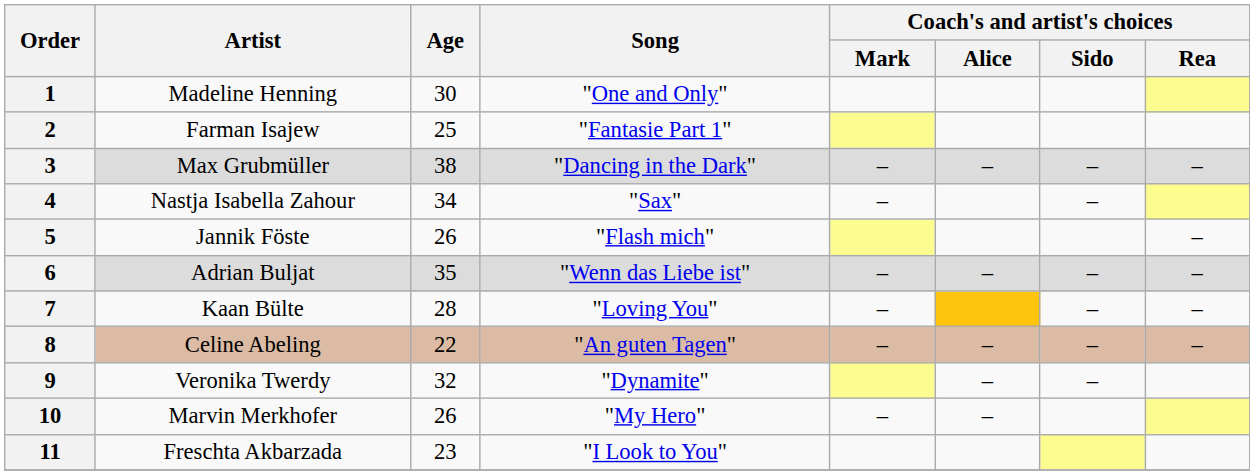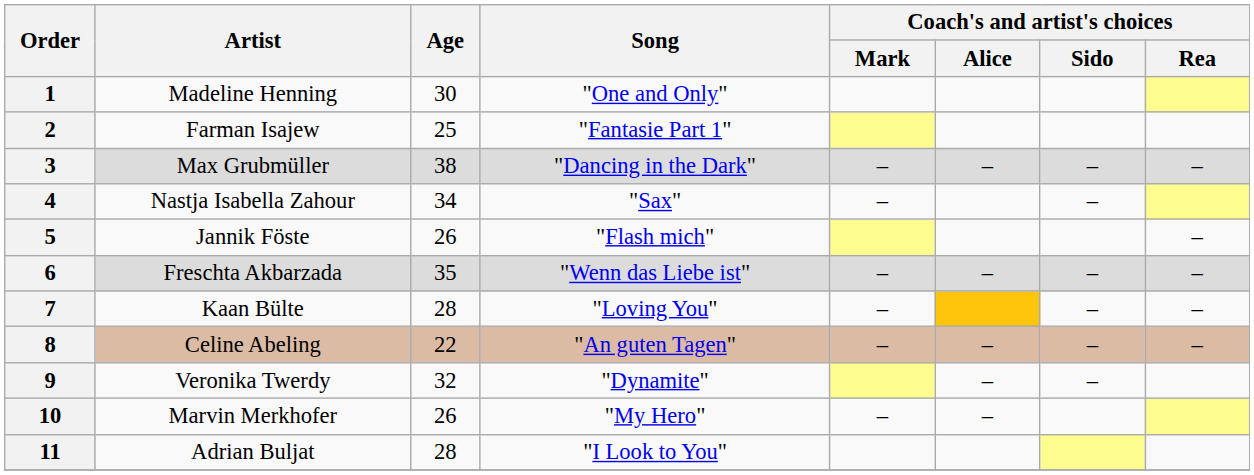6 | Artist: Adrian Buljat -> Freschta Akbarzada
11 | Artist: Freschta Akbarzada -> Adrian Buljat
11 | Age: 23 -> 28
